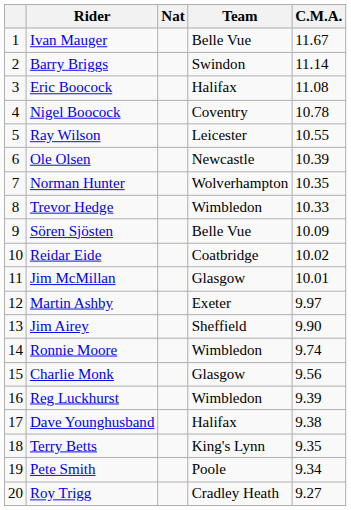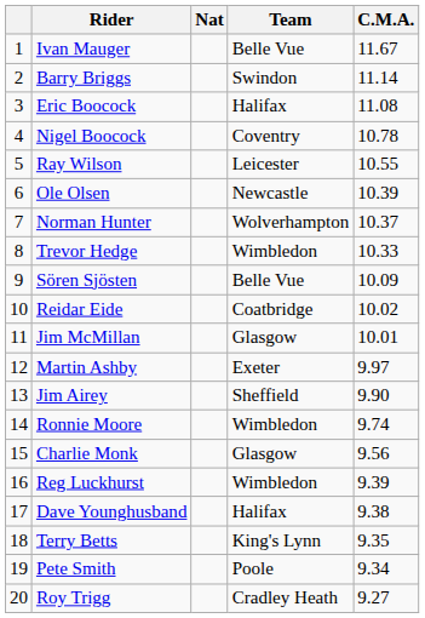Norman Hunter | C.M.A.: 10.35 -> 10.37
